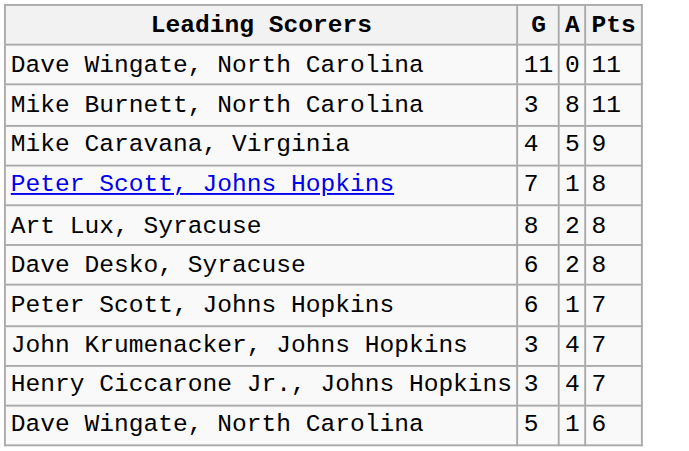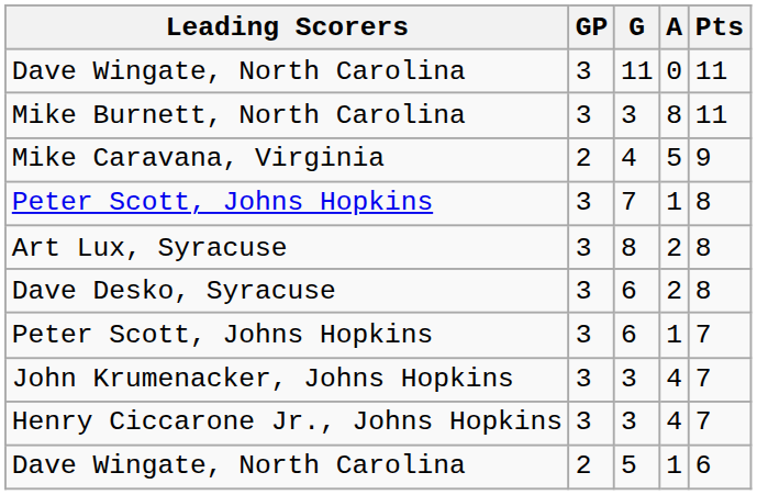+ column: GP | 3 | 3 | 2 | 3 | 3 | 3 | 3 | 3 | 3 | 2
